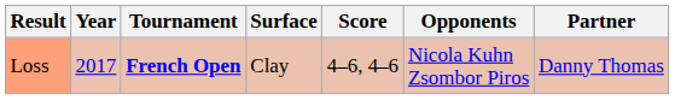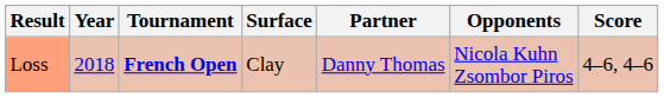columns swapped: Partner <-> Score
Loss | Year: 2017 -> 2018
